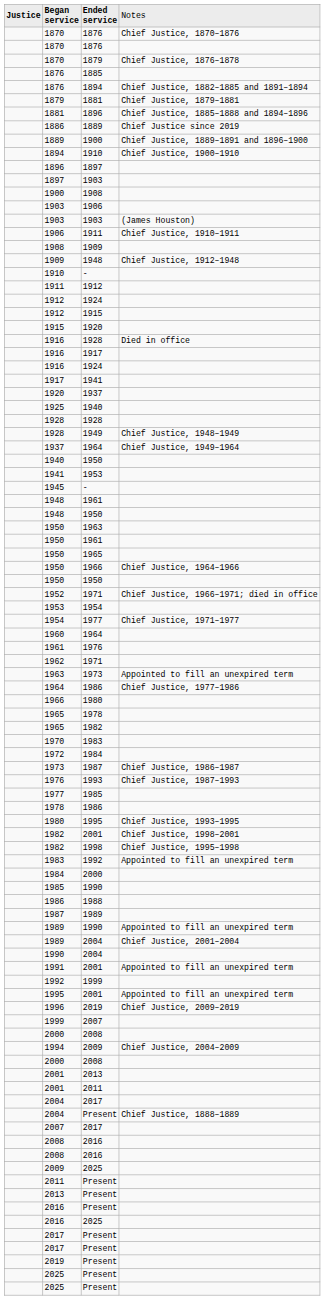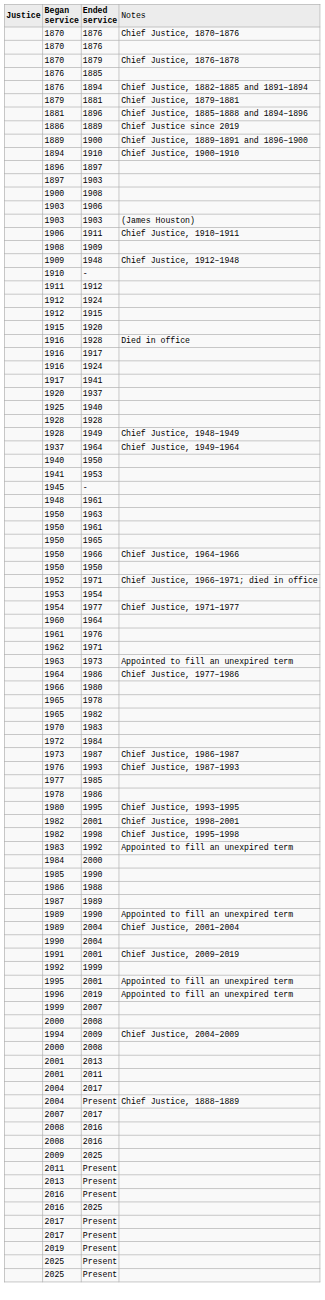- row: 1948 | 1950
1991 | column 4: Appointed to fill an unexpired term -> Chief Justice, 2009–2019
1996 | column 4: Chief Justice, 2009–2019 -> Appointed to fill an unexpired term
